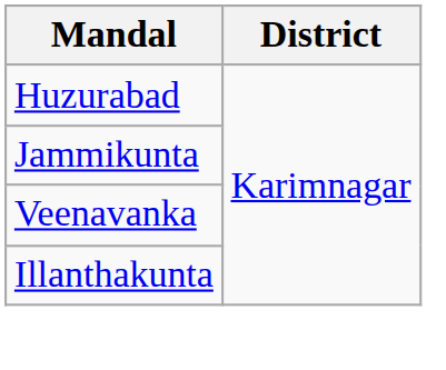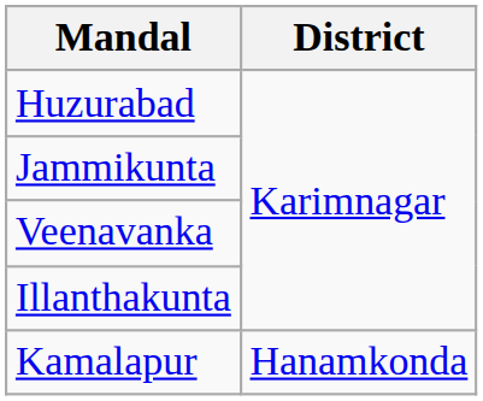+ row: Kamalapur | Hanamkonda
